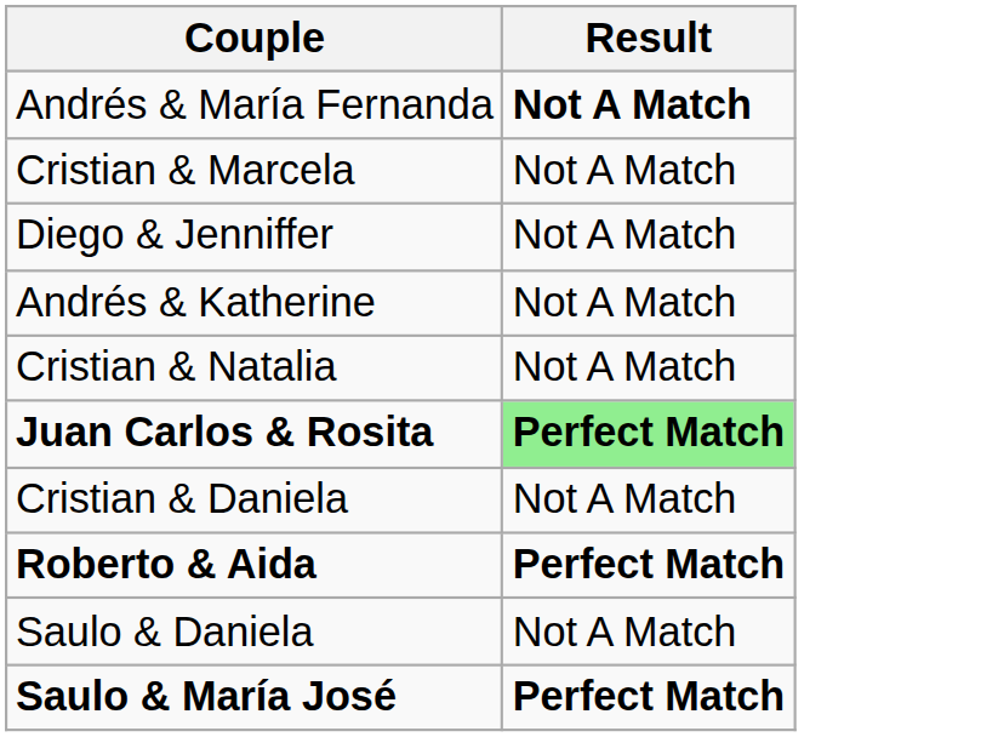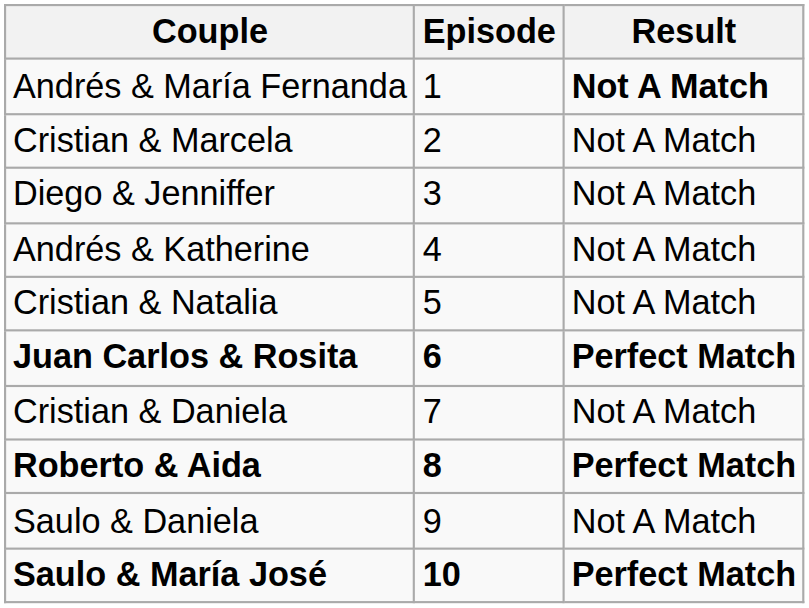+ column: Episode | 1 | 2 | 3 | 4 | 5 | 6 | 7 | 8 | 9 | 10
Juan Carlos & Rosita | Result: lightgreen background -> no background
